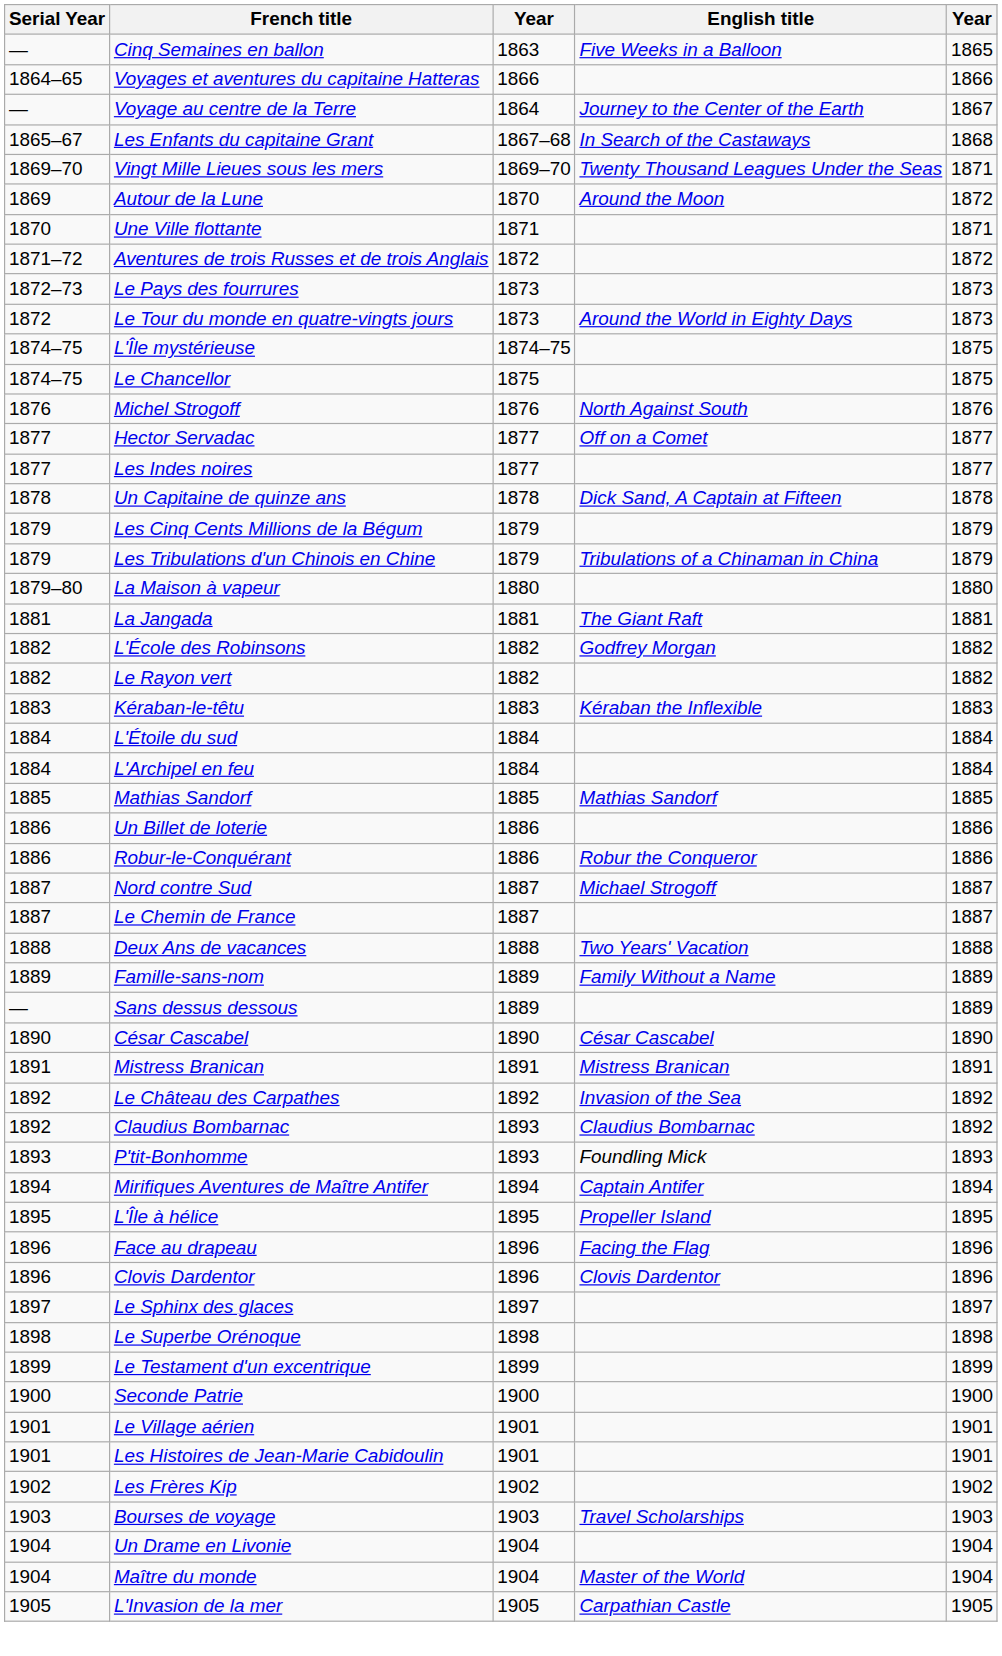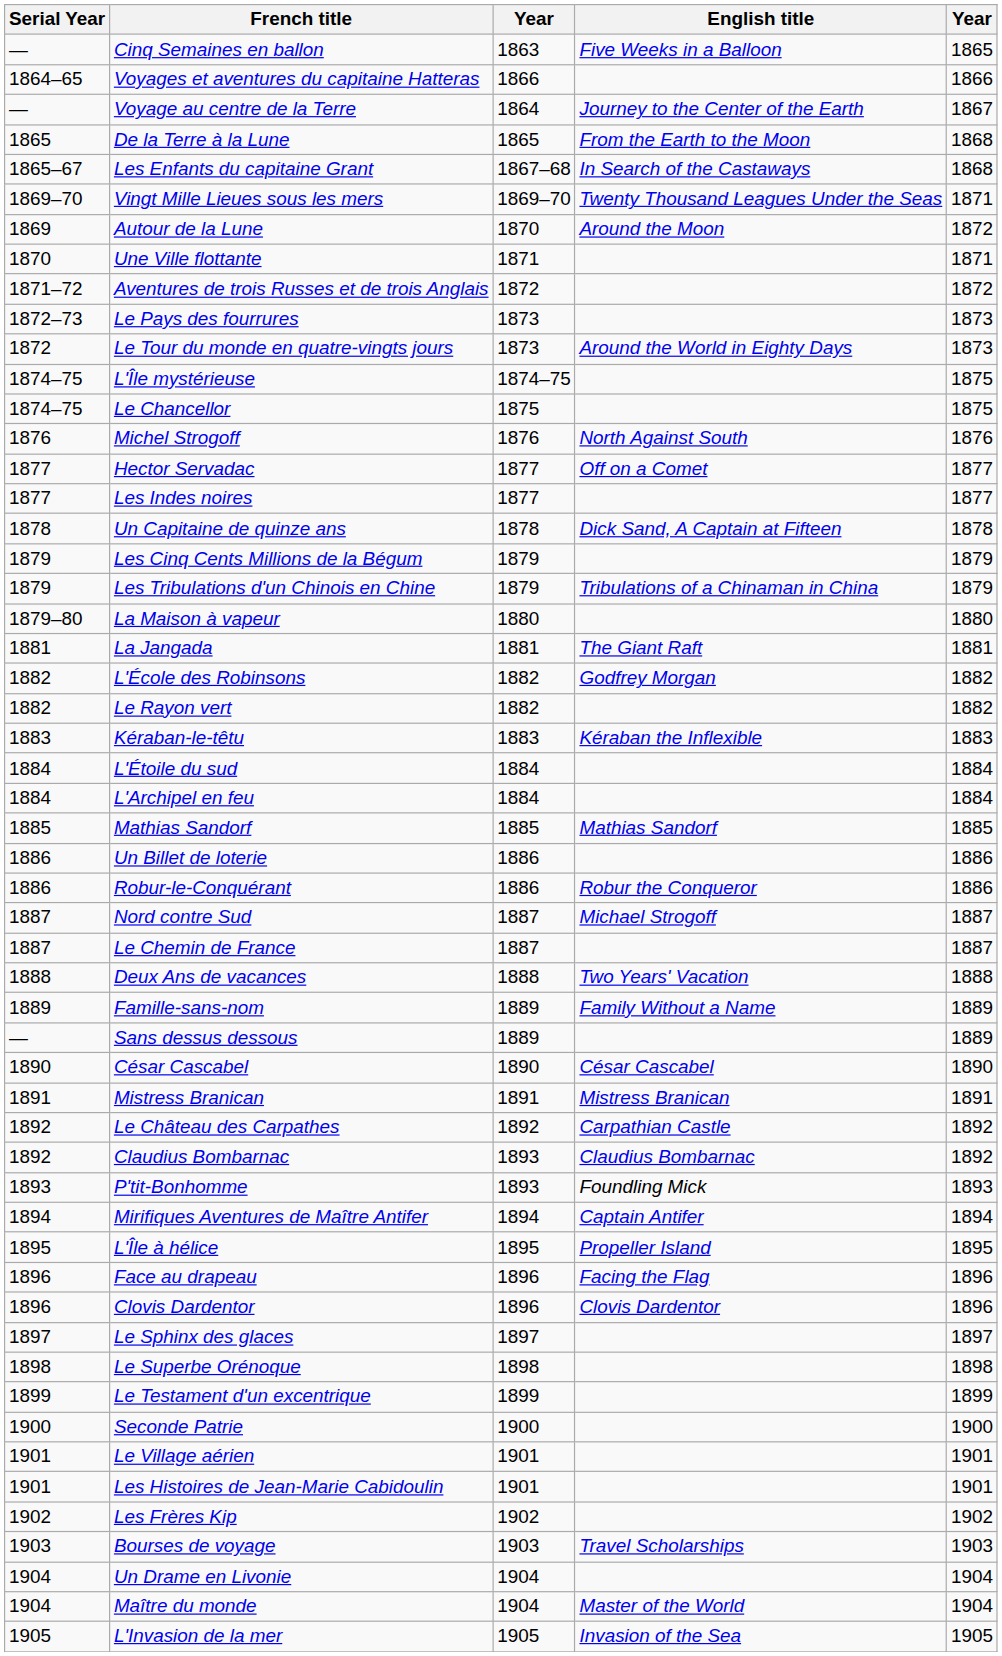+ row: 1865 | De la Terre à la Lune | 1865 | From the Earth to the Moon | 1868
Le Château des Carpathes | English title: Invasion of the Sea -> Carpathian Castle
L'Invasion de la mer | English title: Carpathian Castle -> Invasion of the Sea
